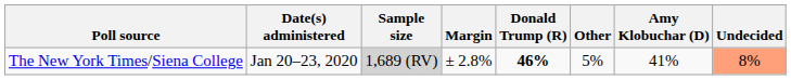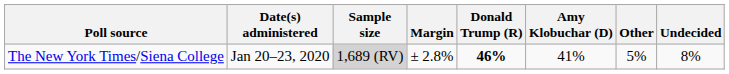columns swapped: Amy Klobuchar (D) <-> Other
The New York Times/Siena College | Undecided: lightsalmon background -> no background
